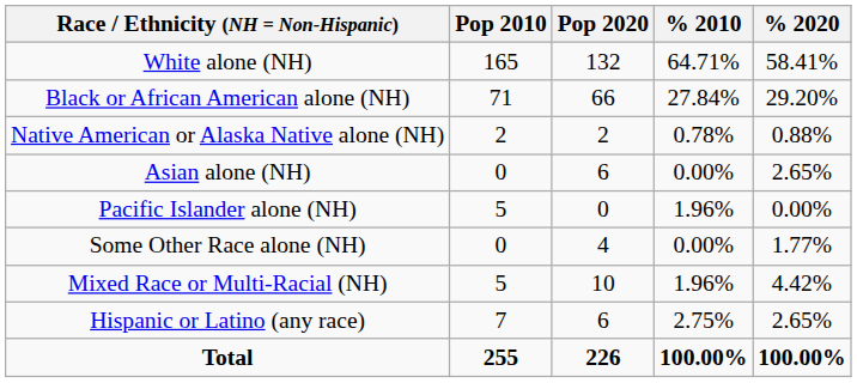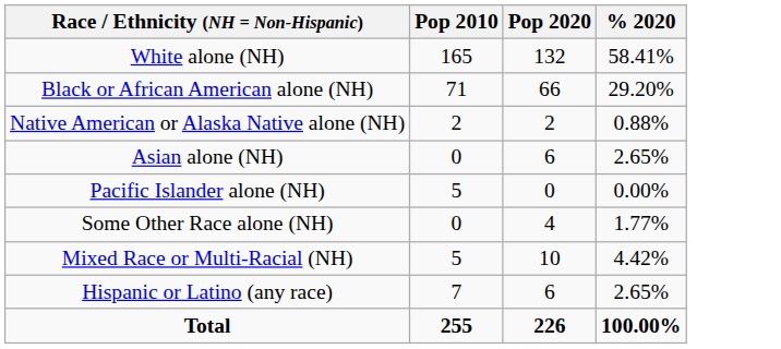- column: % 2010 | 64.71% | 27.84% | 0.78% | 0.00% | 1.96% | 0.00% | 1.96% | 2.75% | 100.00%
